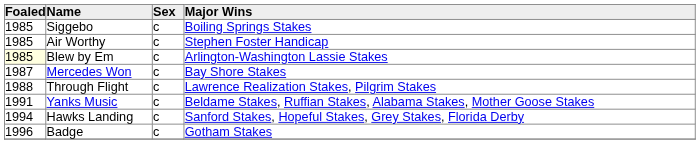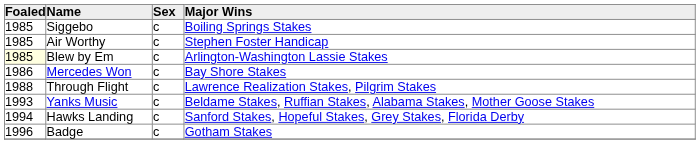Mercedes Won | Foaled: 1987 -> 1986
Yanks Music | Foaled: 1991 -> 1993
